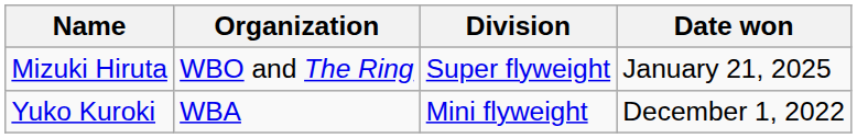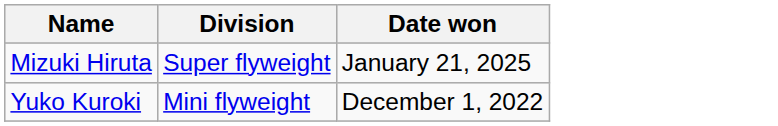- column: Organization | WBO and The Ring | WBA
